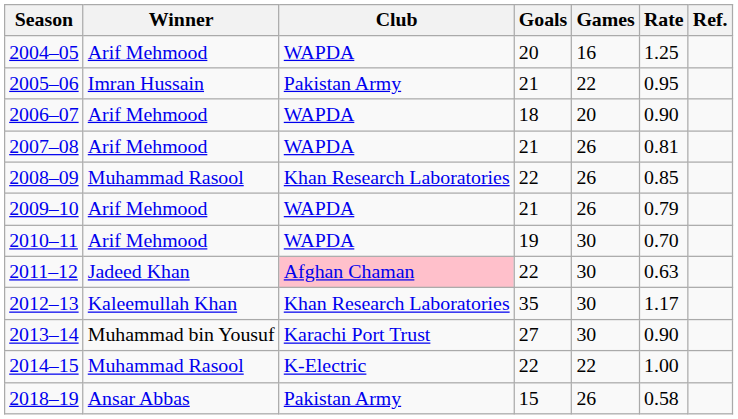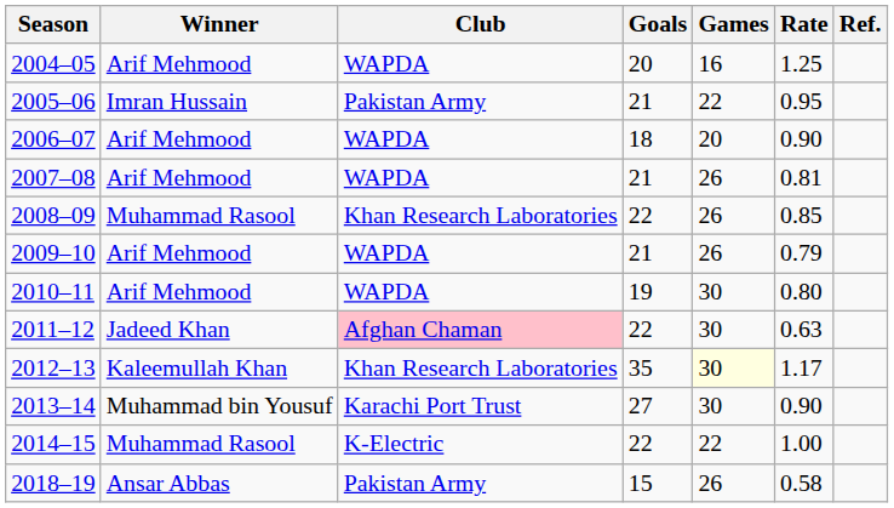2010–11 | Rate: 0.70 -> 0.80
2012–13 | Games: no background -> lightyellow background
